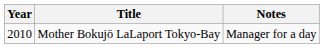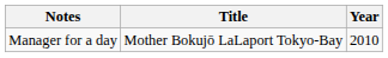columns swapped: Year <-> Notes
